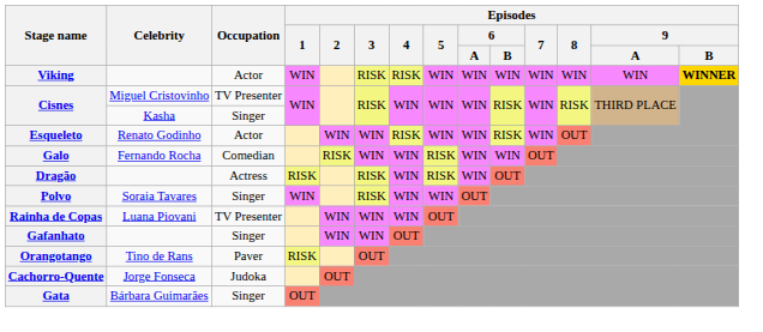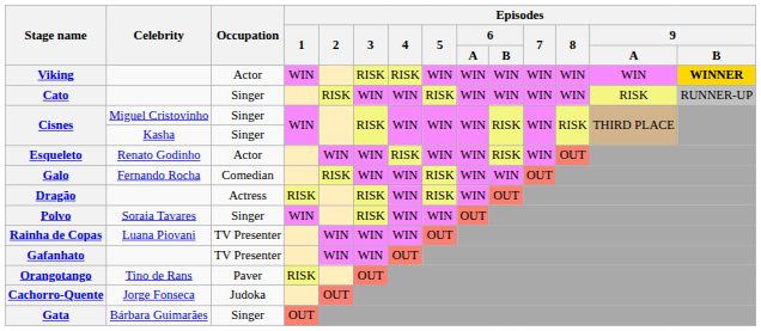+ row: Cato | Singer | RISK | WIN | WIN | RISK | WIN | WIN | WIN | WIN | RISK | RUNNER-UP
Cisnes / Miguel Cristovinho | Occupation: TV Presenter -> Singer
Gafanhato | Occupation: Singer -> TV Presenter
